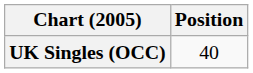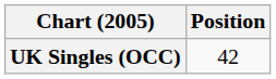UK Singles (OCC) | Position: 40 -> 42
